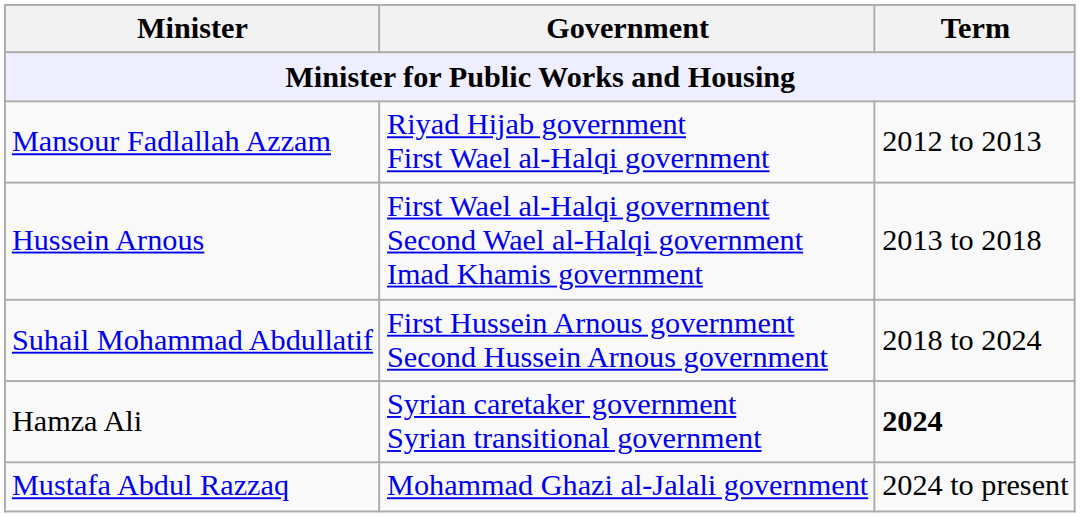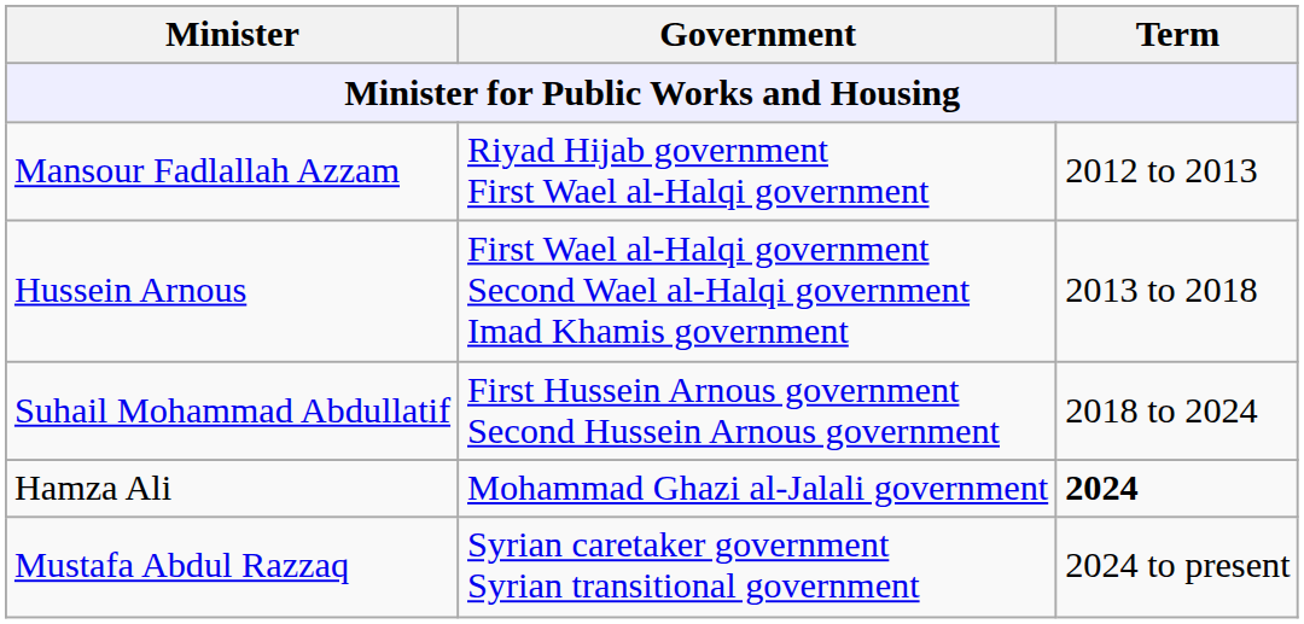Hamza Ali | Government: Syrian caretaker government Syrian transitional government -> Mohammad Ghazi al-Jalali government
Mustafa Abdul Razzaq | Government: Mohammad Ghazi al-Jalali government -> Syrian caretaker government Syrian transitional government
